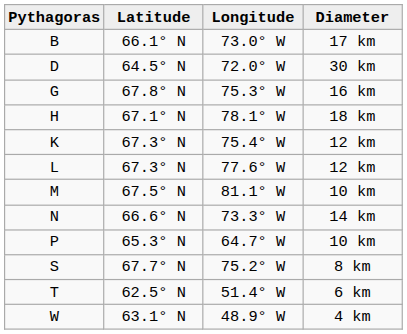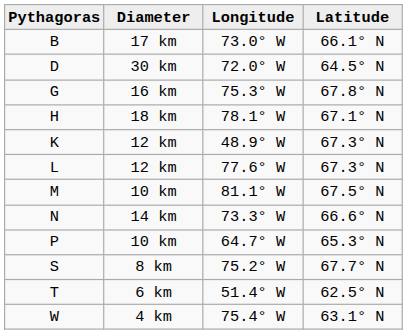columns swapped: Latitude <-> Diameter
K | Longitude: 75.4° W -> 48.9° W
W | Longitude: 48.9° W -> 75.4° W
